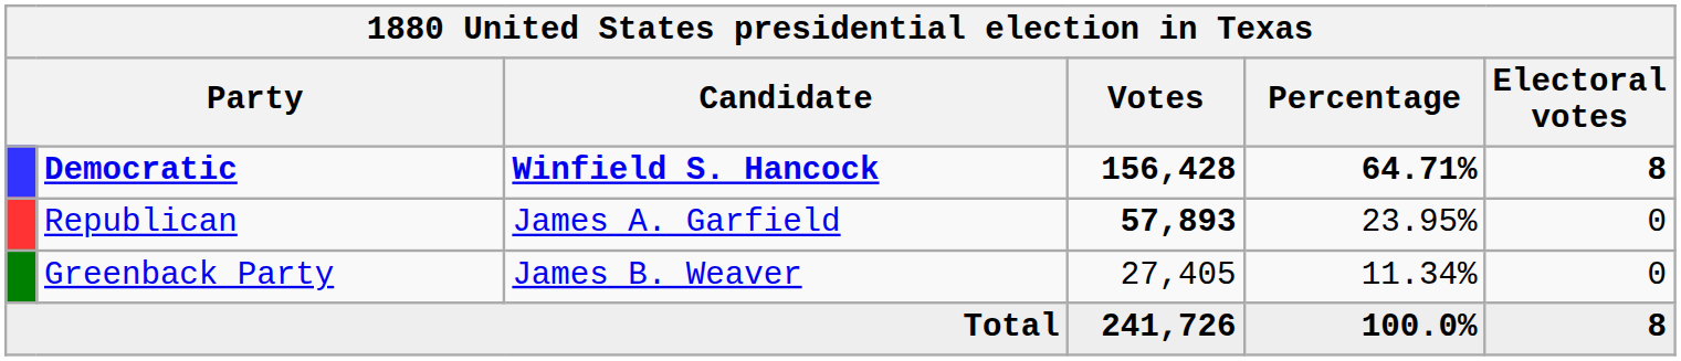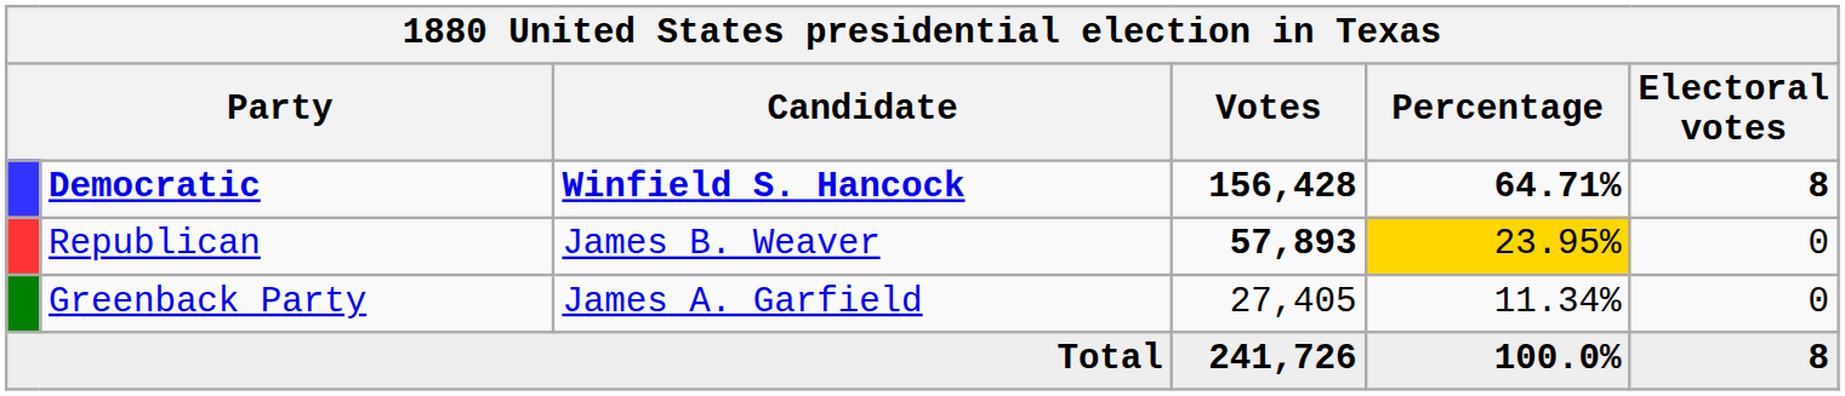Republican | Candidate: James A. Garfield -> James B. Weaver
Republican | Percentage: no background -> gold background
Greenback Party | Candidate: James B. Weaver -> James A. Garfield
